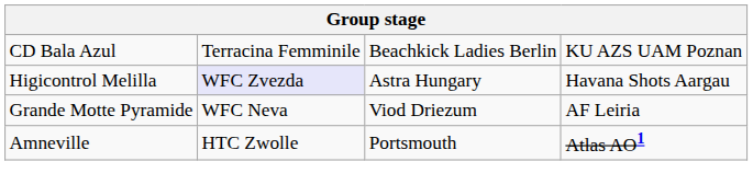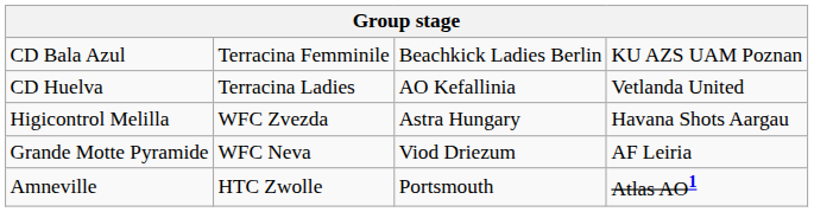+ row: CD Huelva | Terracina Ladies | AO Kefallinia | Vetlanda United
Higicontrol Melilla | column 2: lavender background -> no background
